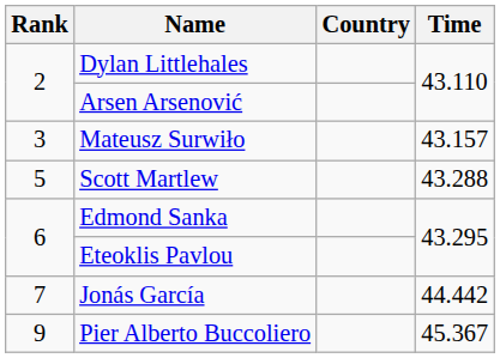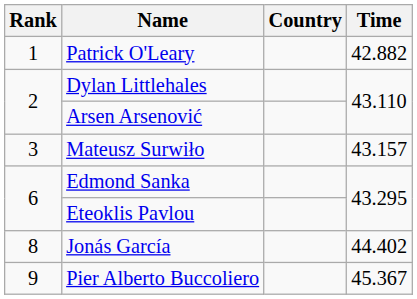+ row: 1 | Patrick O'Leary | 42.882
- row: 5 | Scott Martlew | 43.288
Jonás García | Rank: 7 -> 8
Jonás García | Time: 44.442 -> 44.402
